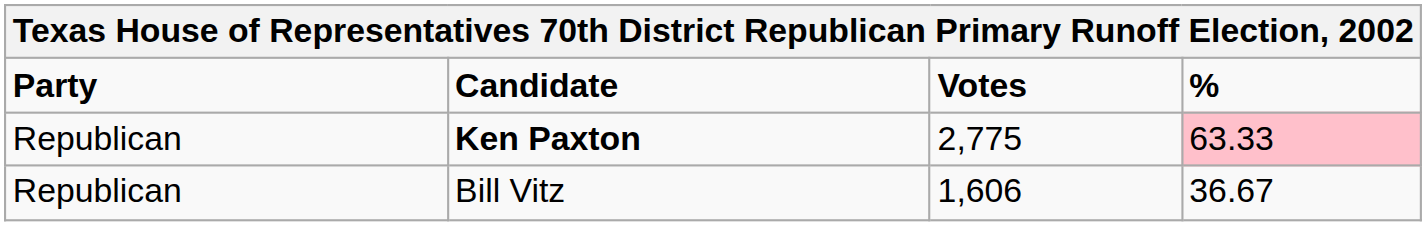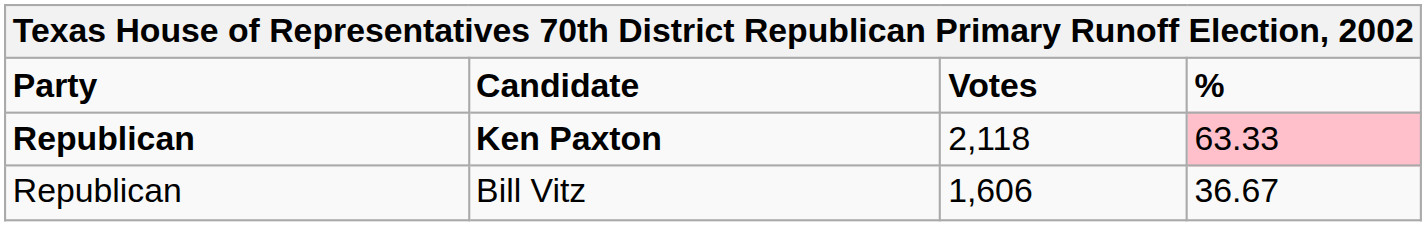Ken Paxton | Party: normal -> bold
Ken Paxton | Votes: 2,775 -> 2,118
